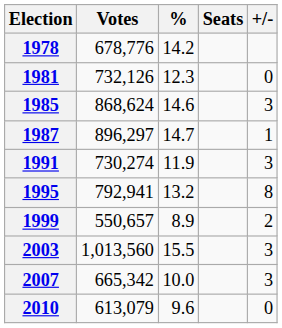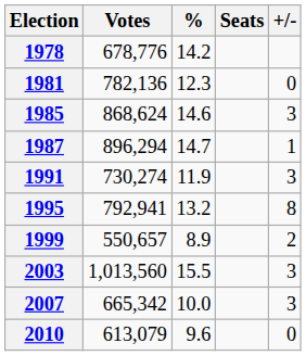1981 | Votes: 732,126 -> 782,136
1987 | Votes: 896,297 -> 896,294
